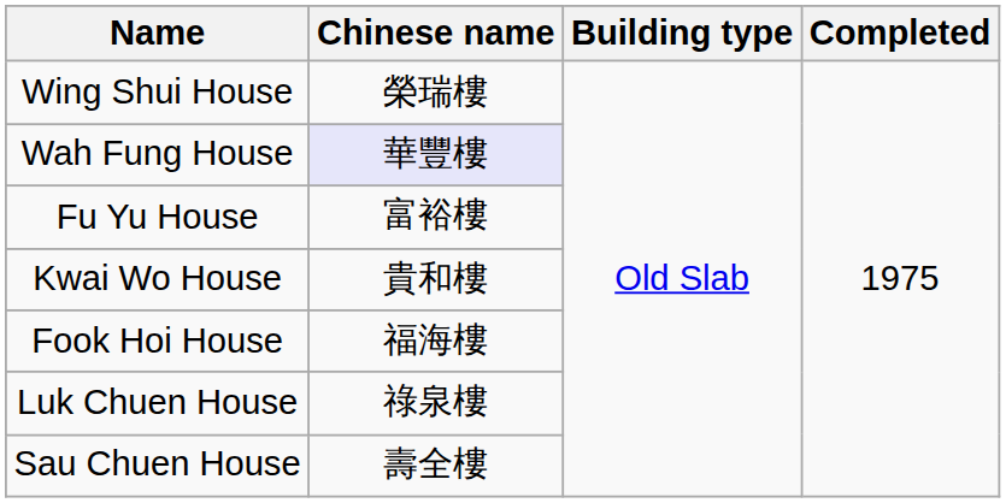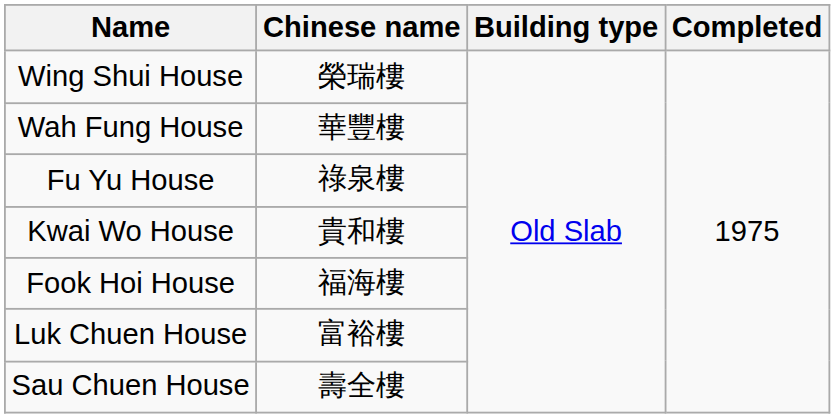Wah Fung House | Chinese name: lavender background -> no background
Fu Yu House | Chinese name: 富裕樓 -> 祿泉樓
Luk Chuen House | Chinese name: 祿泉樓 -> 富裕樓
